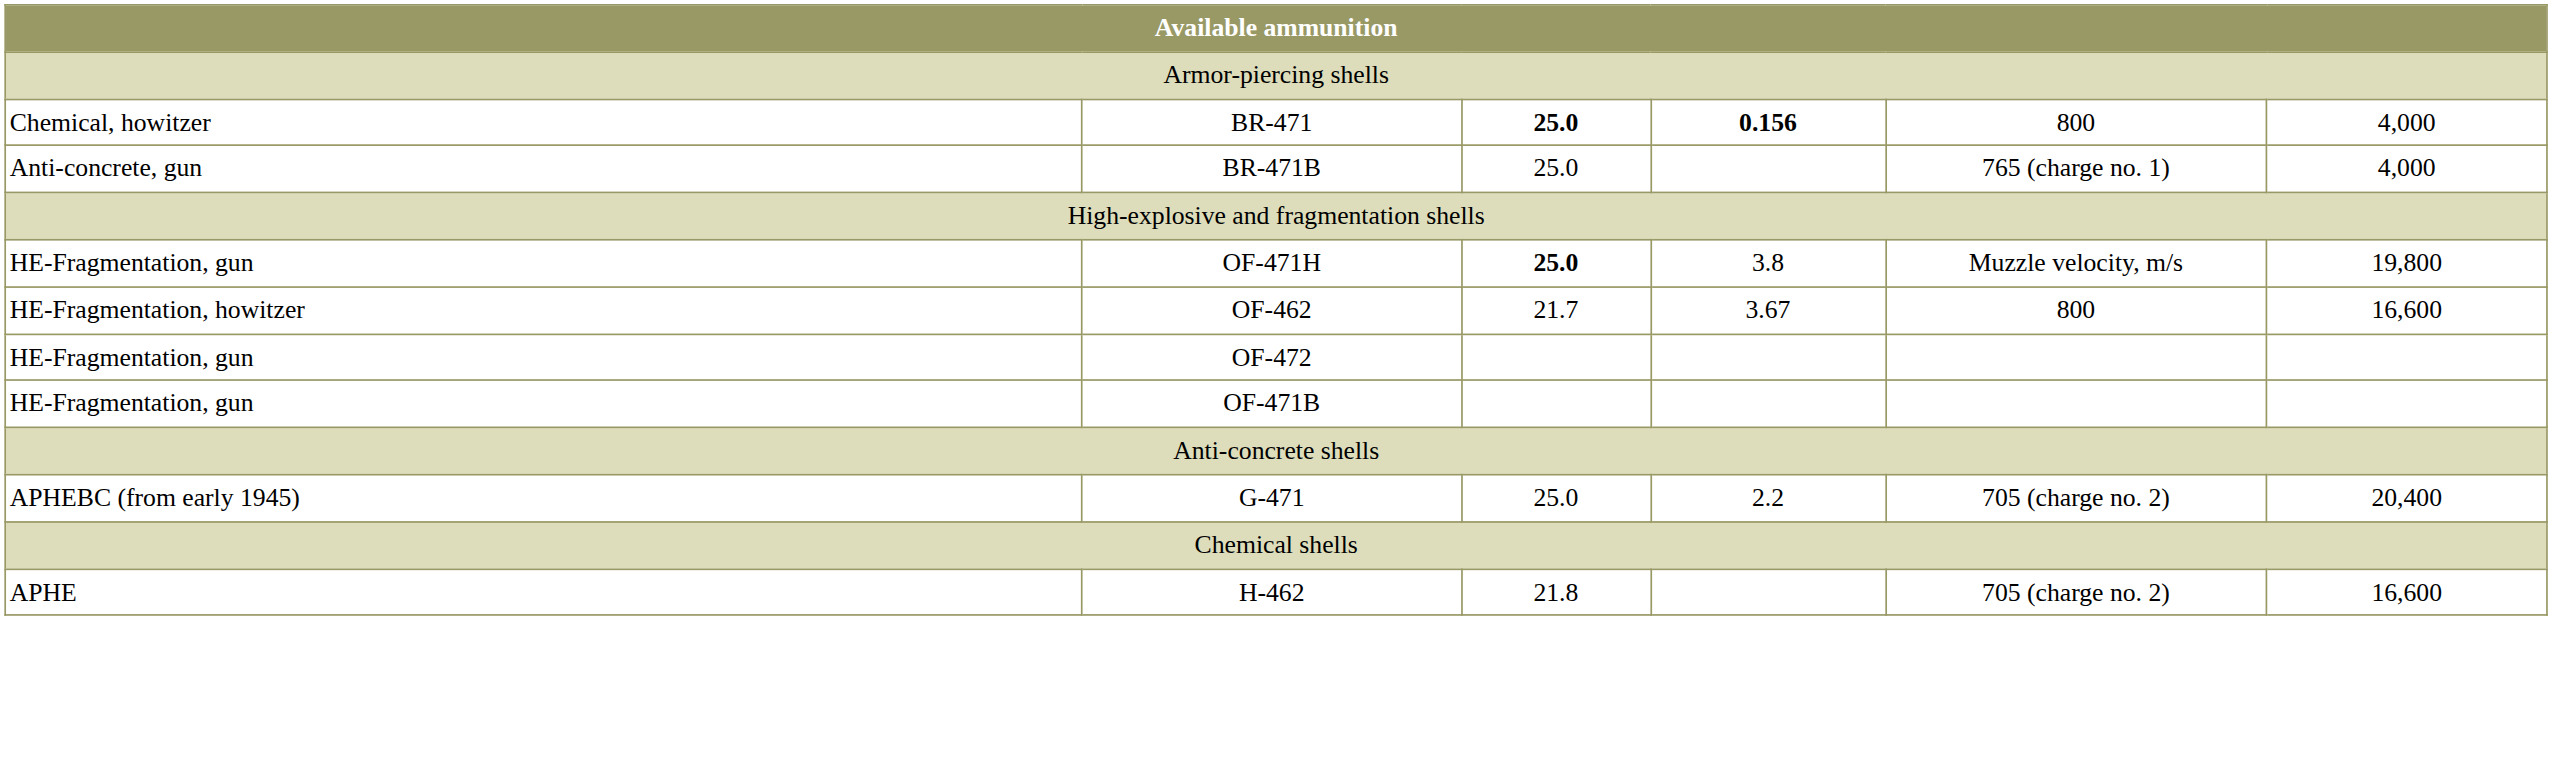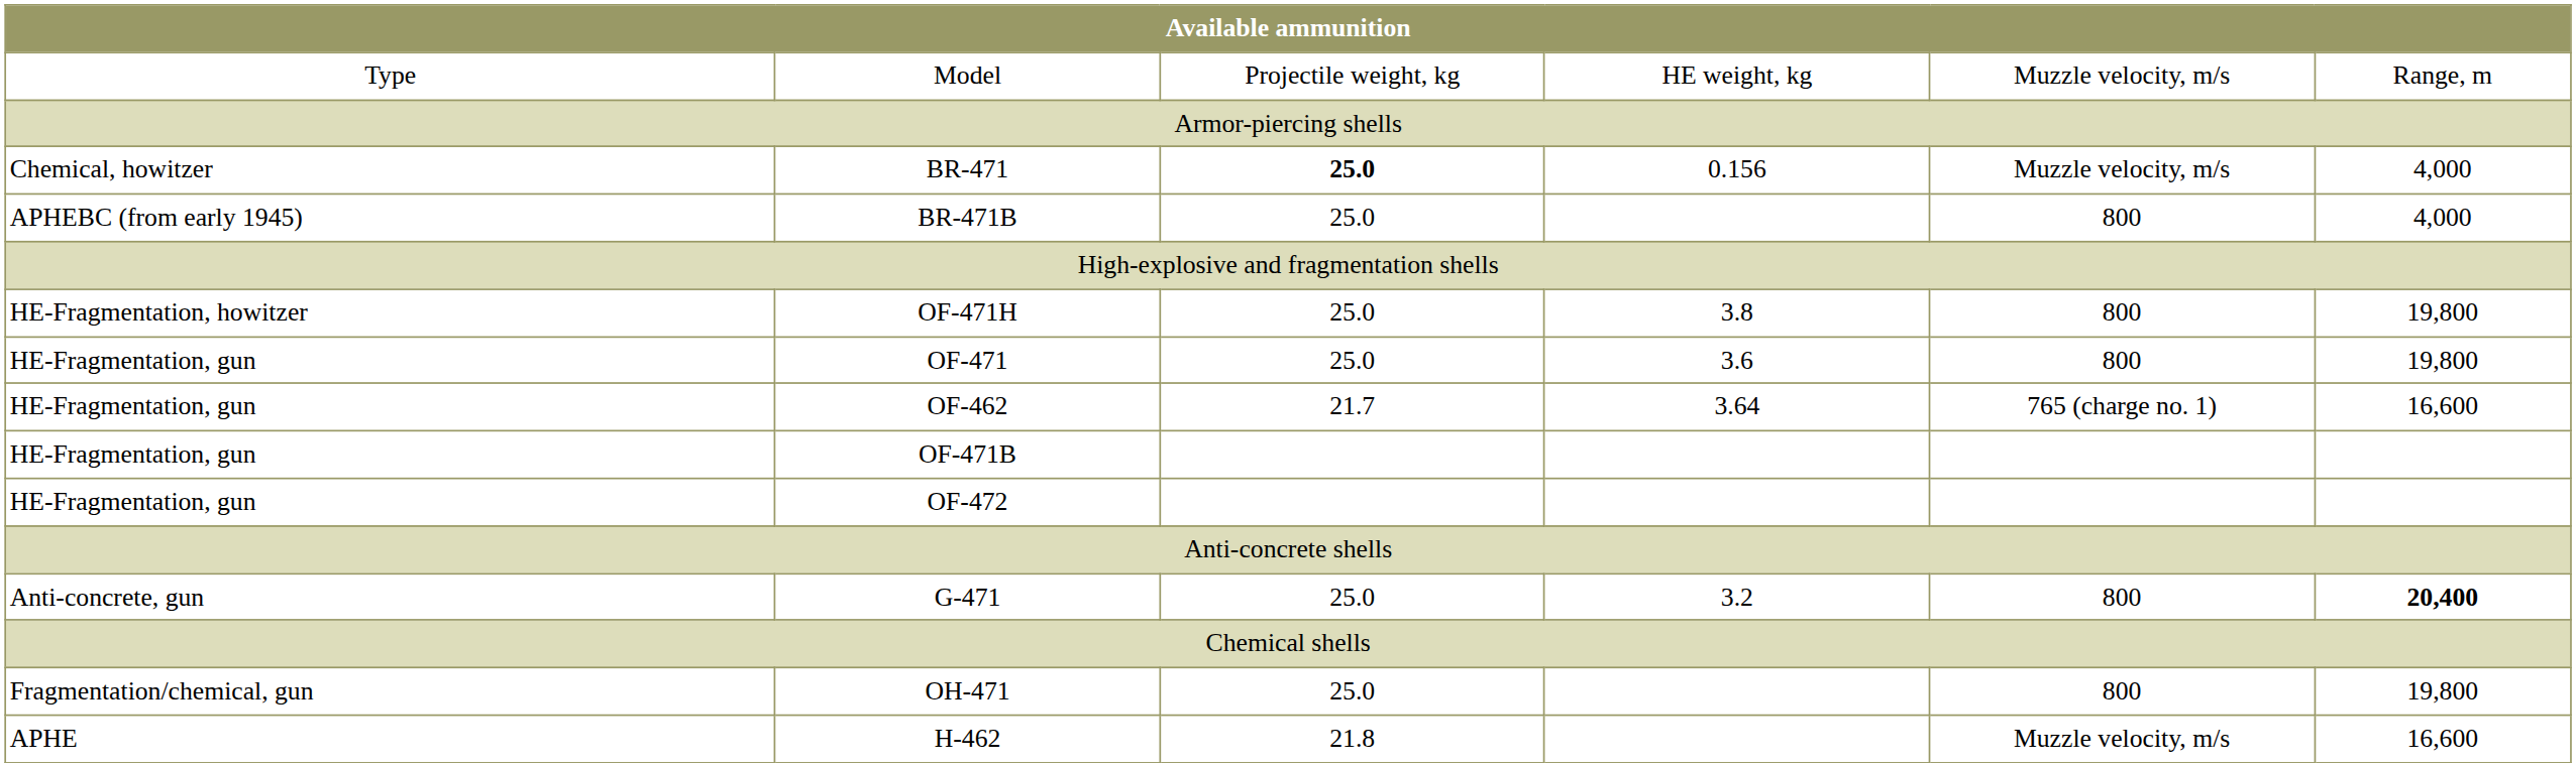+ row: Type | Model | Projectile weight, kg | HE weight, kg | Muzzle velocity, m/s | Range, m
BR-471 | column 4: bold -> normal
BR-471 | column 5: 800 -> Muzzle velocity, m/s
BR-471B | column 1: Anti-concrete, gun -> АРНЕВС (from early 1945)
BR-471B | column 5: 765 (charge no. 1) -> 800
OF-471H | column 1: HE-Fragmentation, gun -> HE-Fragmentation, howitzer
OF-471H | column 3: bold -> normal
OF-471H | column 5: Muzzle velocity, m/s -> 800
+ row: HE-Fragmentation, gun | OF-471 | 25.0 | 3.6 | 800 | 19,800
OF-462 | column 1: HE-Fragmentation, howitzer -> HE-Fragmentation, gun
OF-462 | column 4: 3.67 -> 3.64
OF-462 | column 5: 800 -> 765 (charge no. 1)
rows swapped: OF-471В <-> OF-472
G-471 | column 1: АРНЕВС (from early 1945) -> Anti-concrete, gun
G-471 | column 4: 2.2 -> 3.2
G-471 | column 5: 705 (charge no. 2) -> 800
G-471 | column 6: normal -> bold
+ row: Fragmentation/chemical, gun | OH-471 | 25.0 | 800 | 19,800
H-462 | column 5: 705 (charge no. 2) -> Muzzle velocity, m/s
